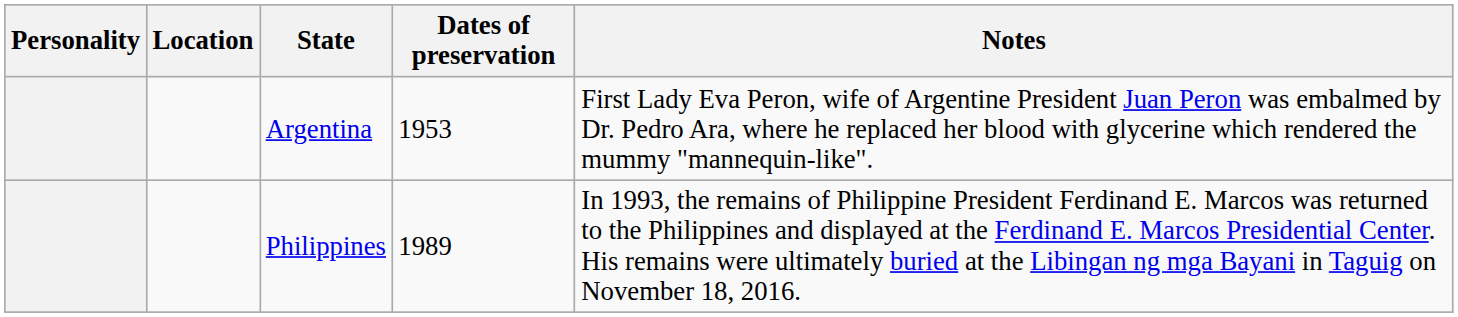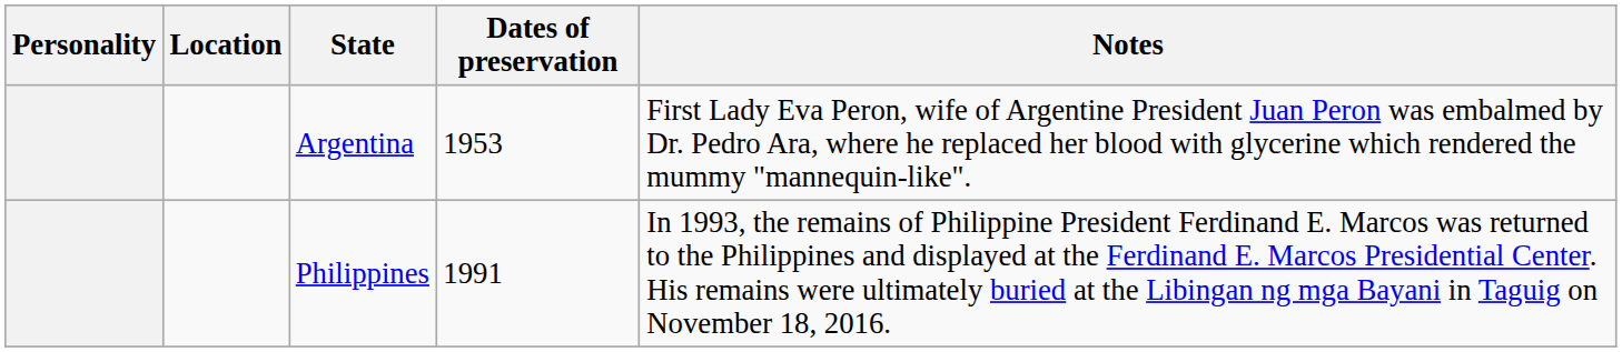Philippines | Dates of preservation: 1989 -> 1991
